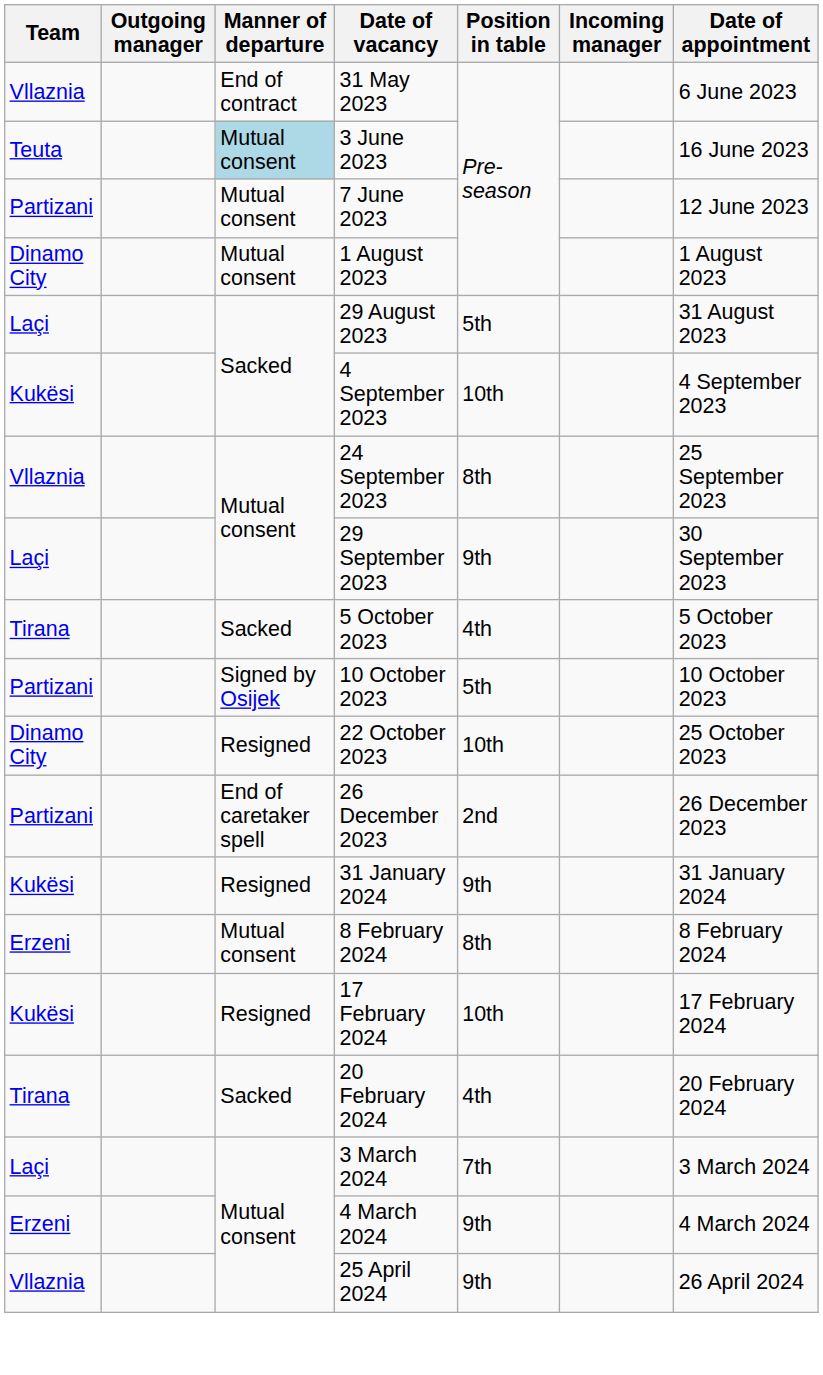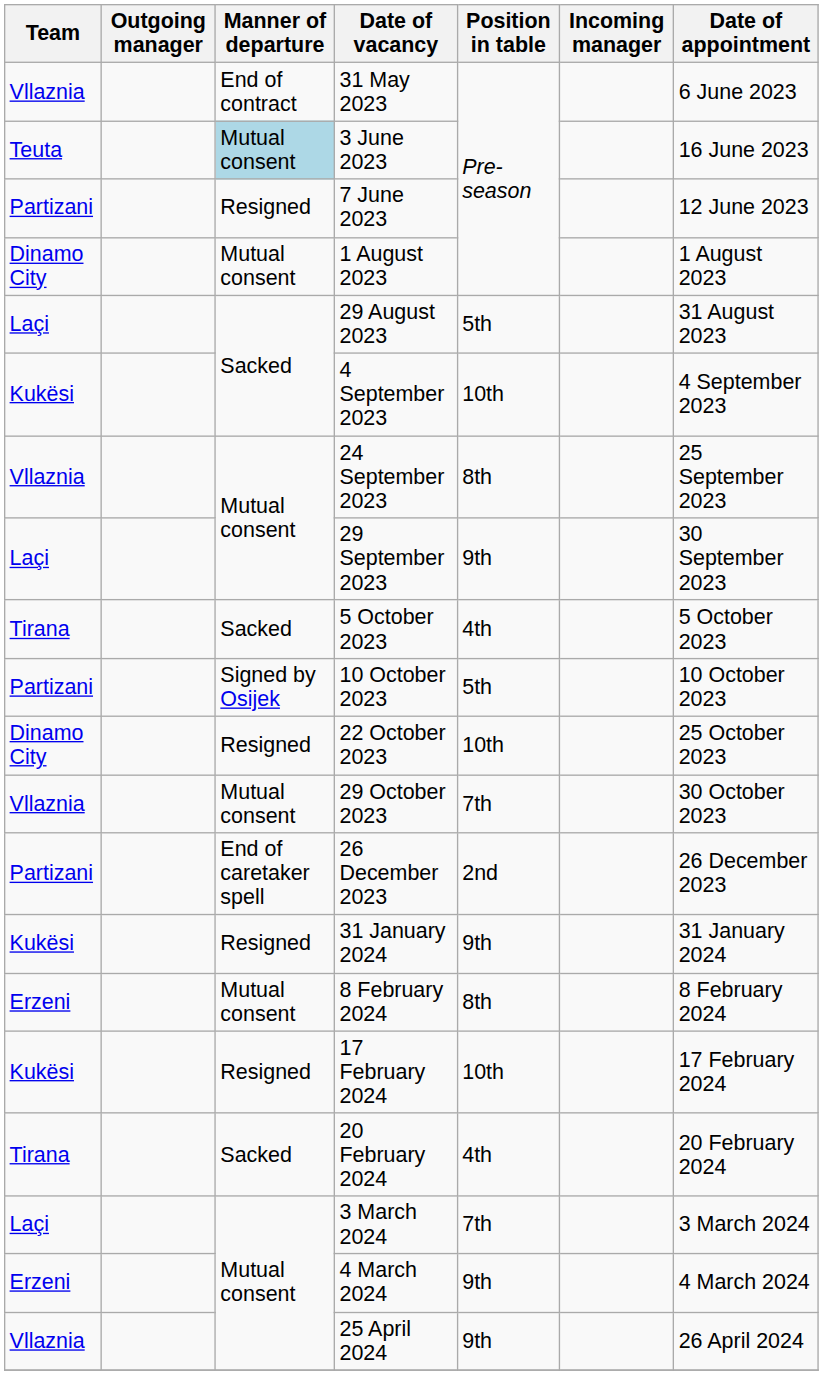7 June 2023 | Manner of departure: Mutual consent -> Resigned
+ row: Vllaznia | Mutual consent | 29 October 2023 | 7th | 30 October 2023
